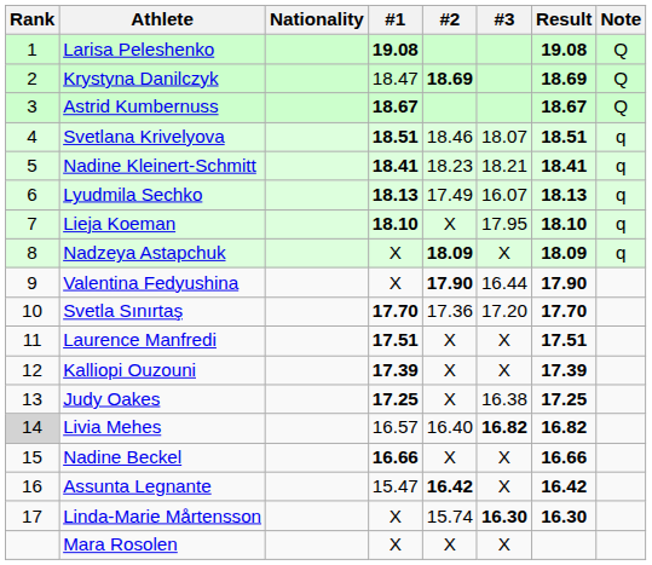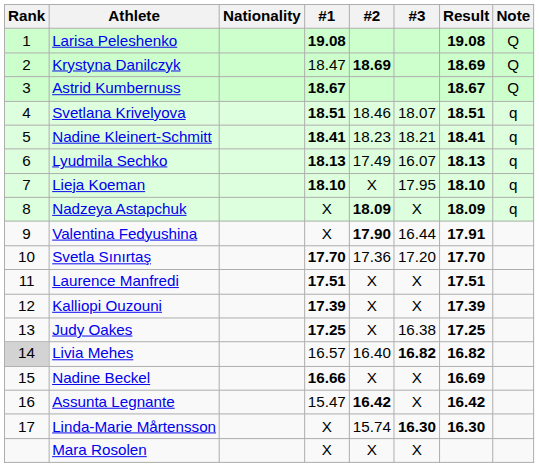Valentina Fedyushina | Result: 17.90 -> 17.91
Nadine Beckel | Result: 16.66 -> 16.69
